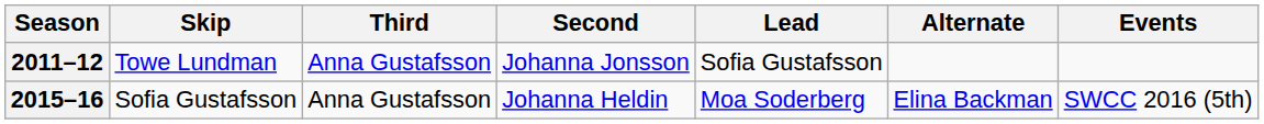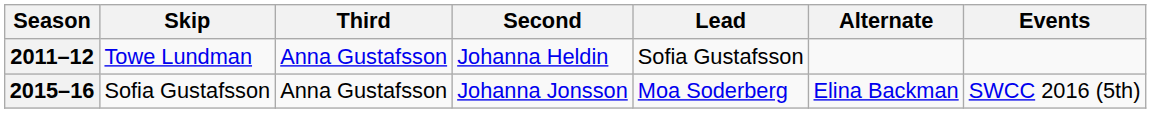2011–12 | Second: Johanna Jonsson -> Johanna Heldin
2015–16 | Second: Johanna Heldin -> Johanna Jonsson
